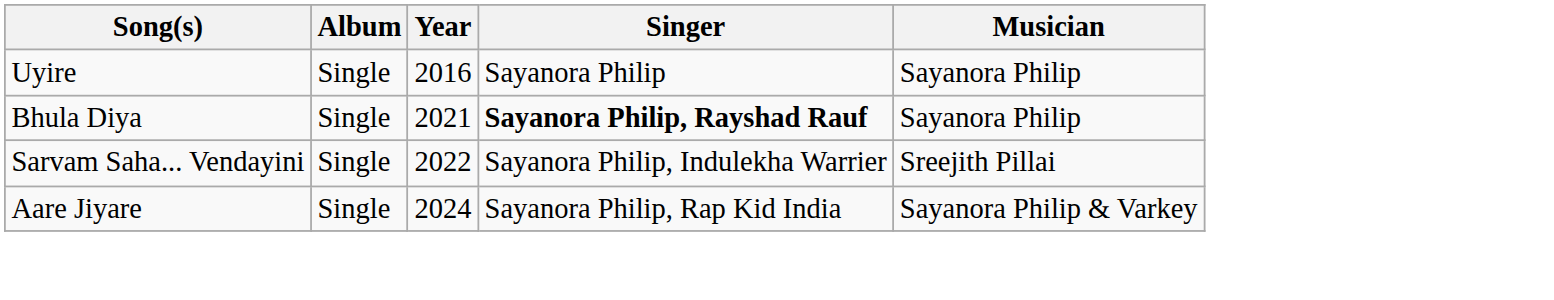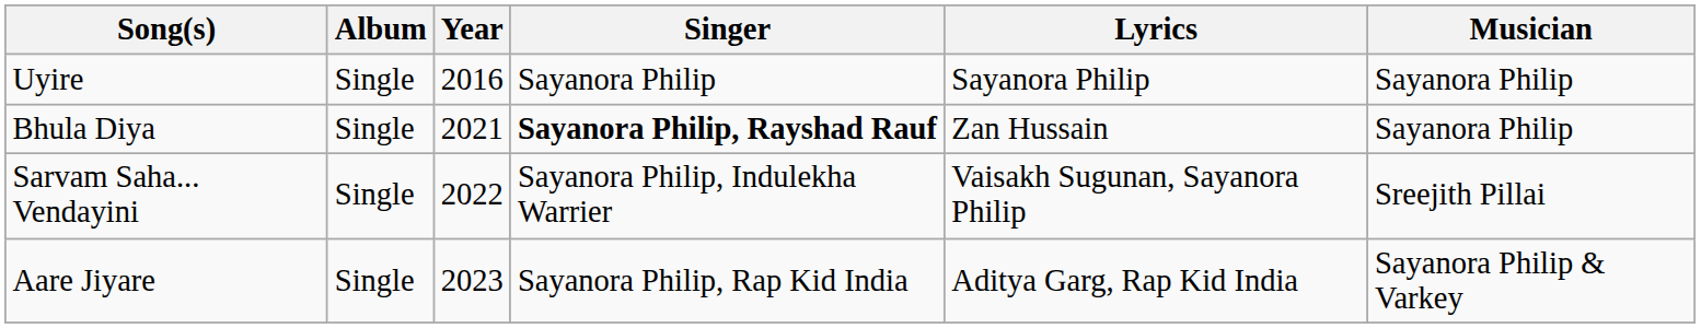+ column: Lyrics | Sayanora Philip | Zan Hussain | Vaisakh Sugunan, Sayanora Philip | Aditya Garg, Rap Kid India
Aare Jiyare | Year: 2024 -> 2023
